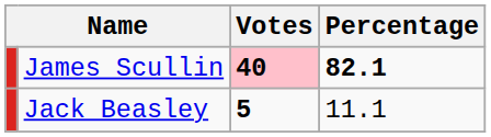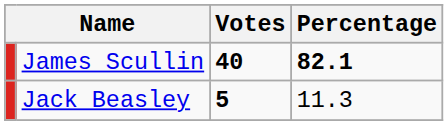James Scullin | Votes: pink background -> no background
Jack Beasley | Percentage: 11.1 -> 11.3
